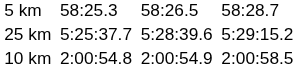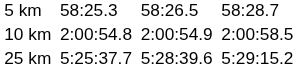rows swapped: 10 km <-> 25 km
